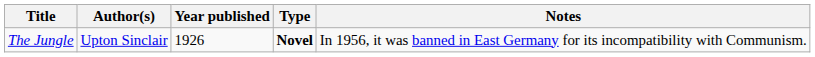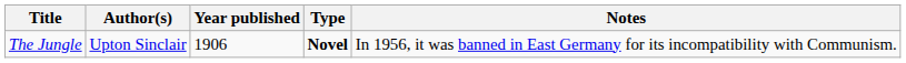The Jungle | Year published: 1926 -> 1906
